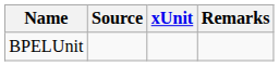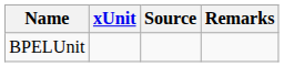columns swapped: xUnit <-> Source
